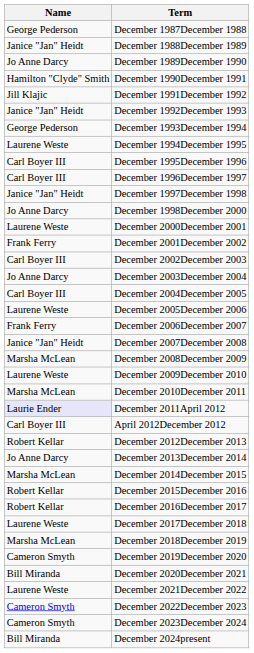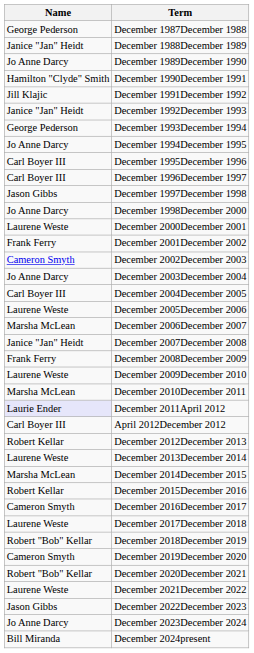December 1994December 1995 | Name: Laurene Weste -> Jo Anne Darcy
December 1997December 1998 | Name: Janice "Jan" Heidt -> Jason Gibbs
December 2002December 2003 | Name: Carl Boyer III -> Cameron Smyth
December 2006December 2007 | Name: Frank Ferry -> Marsha McLean
December 2008December 2009 | Name: Marsha McLean -> Frank Ferry
December 2013December 2014 | Name: Jo Anne Darcy -> Laurene Weste
December 2016December 2017 | Name: Robert Kellar -> Cameron Smyth
December 2018December 2019 | Name: Marsha McLean -> Robert "Bob" Kellar
December 2020December 2021 | Name: Bill Miranda -> Robert "Bob" Kellar
December 2022December 2023 | Name: Cameron Smyth -> Jason Gibbs
December 2023December 2024 | Name: Cameron Smyth -> Jo Anne Darcy
